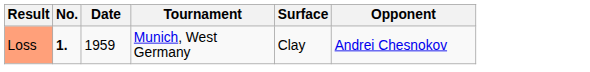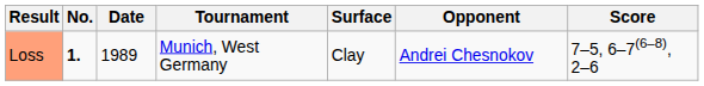+ column: Score | 7–5, 6–7(6–8), 2–6
Loss | Date: 1959 -> 1989
